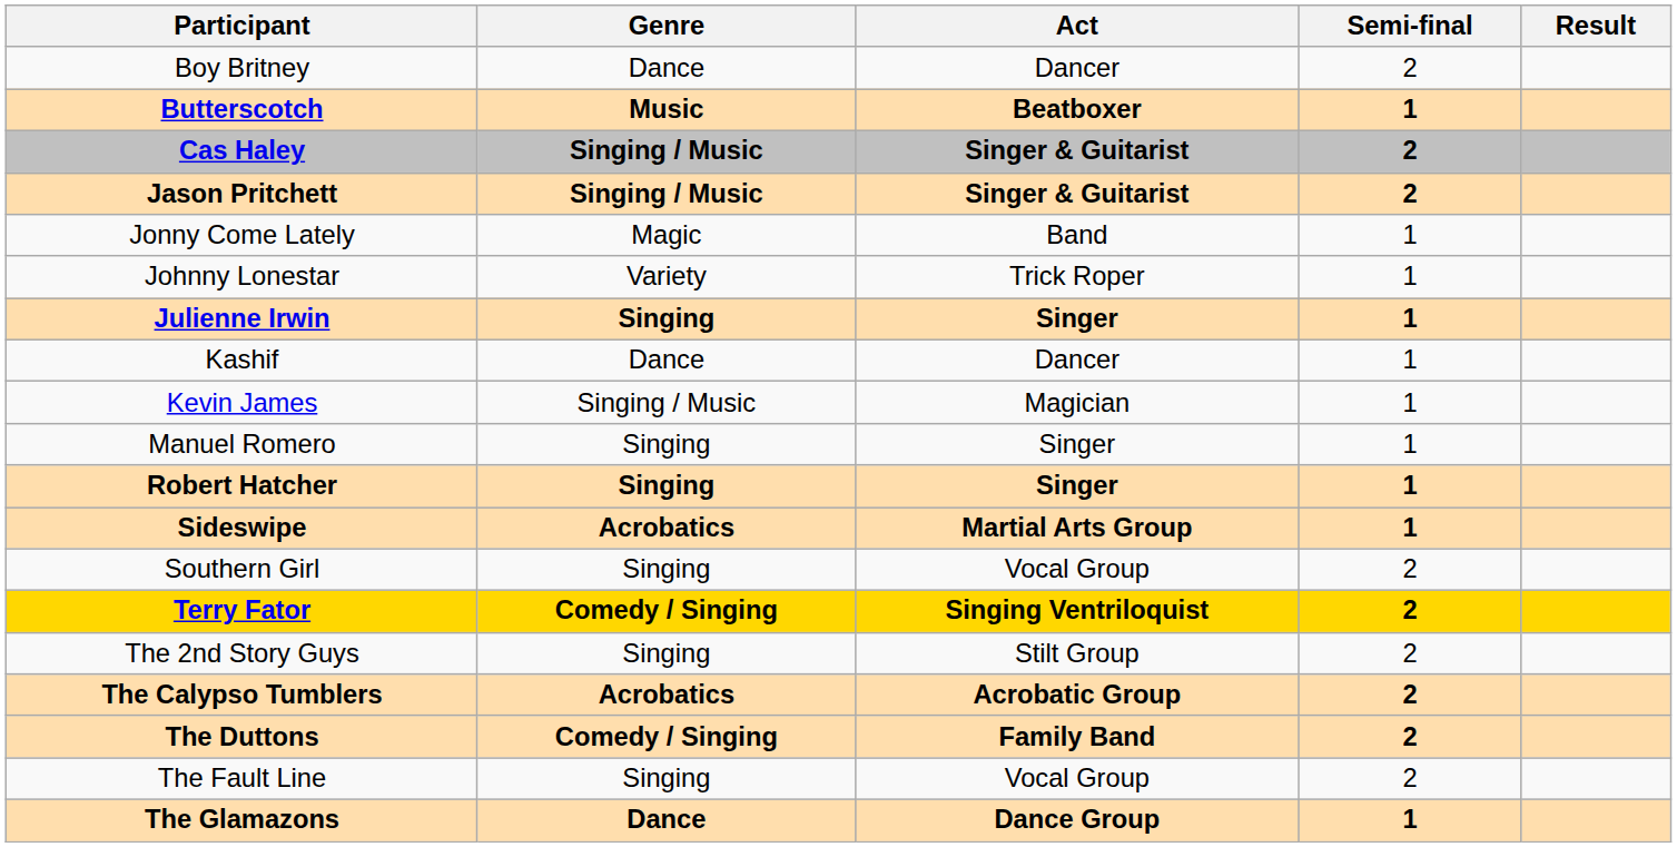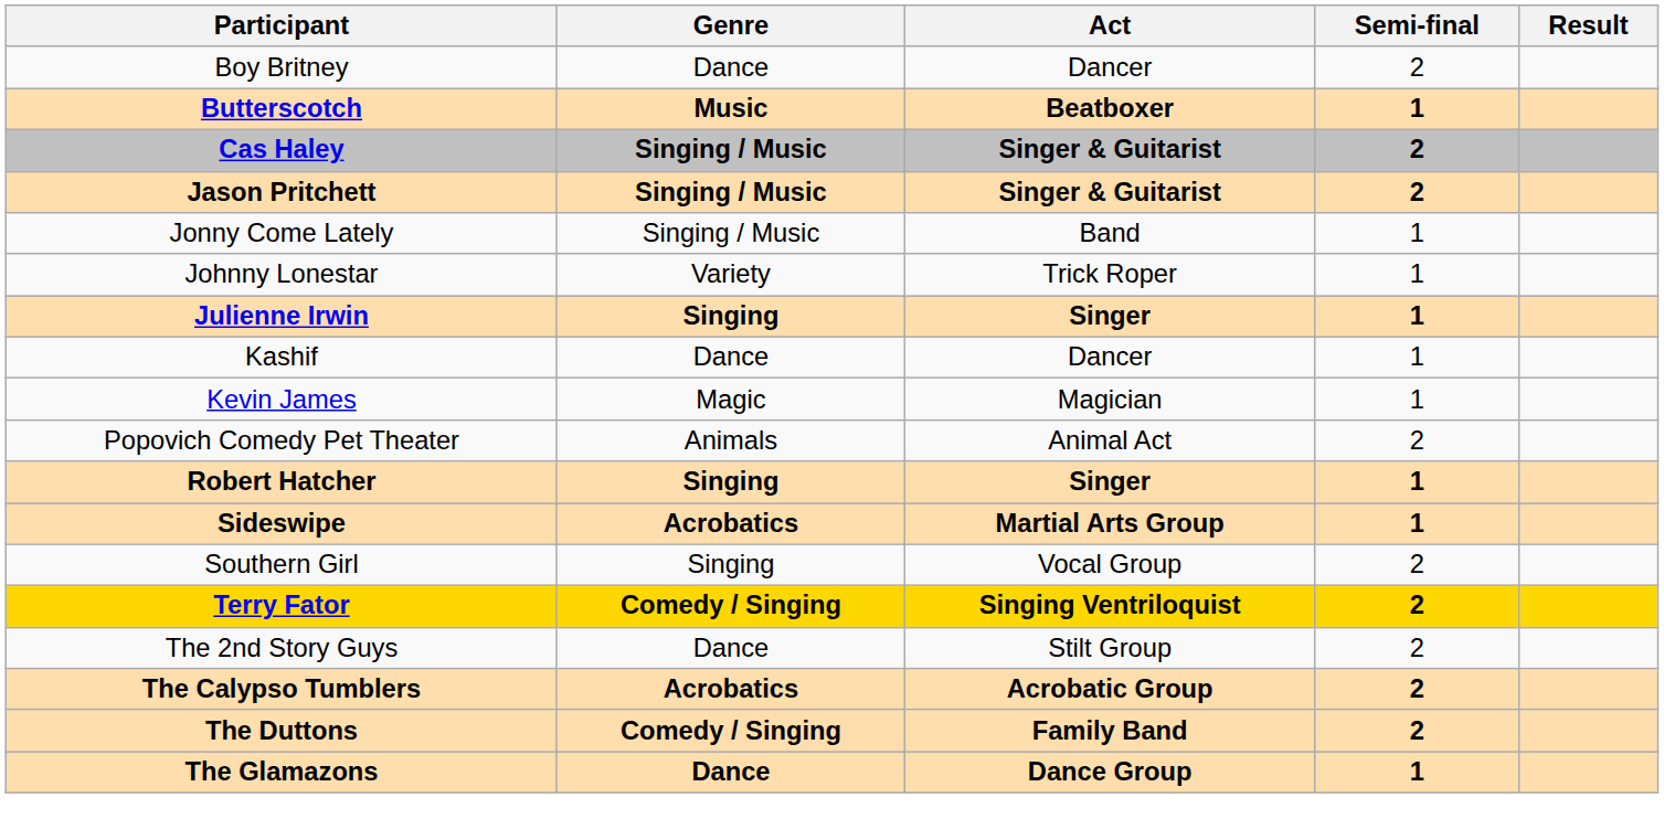Jonny Come Lately | Genre: Magic -> Singing / Music
Kevin James | Genre: Singing / Music -> Magic
- row: Manuel Romero | Singing | Singer | 1
+ row: Popovich Comedy Pet Theater | Animals | Animal Act | 2
The 2nd Story Guys | Genre: Singing -> Dance
- row: The Fault Line | Singing | Vocal Group | 2
